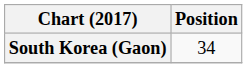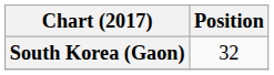South Korea (Gaon) | Position: 34 -> 32
